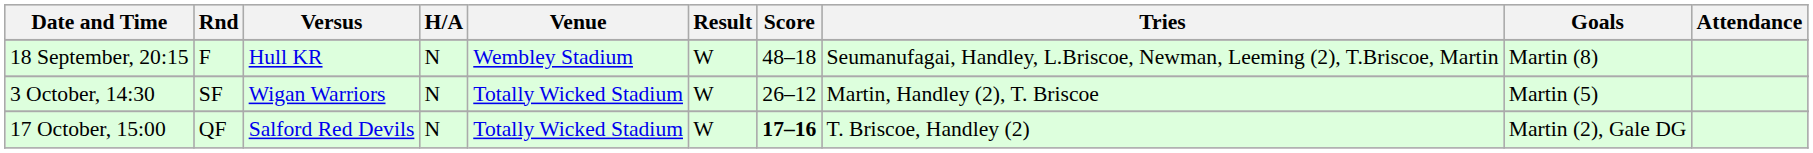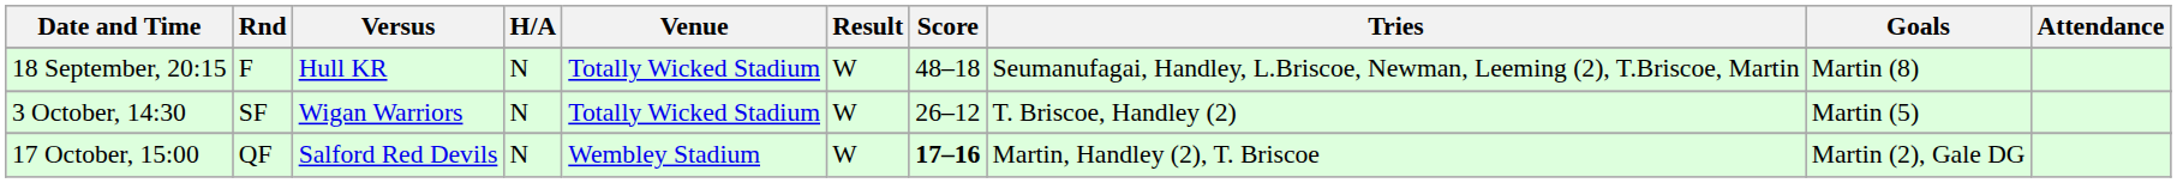18 September, 20:15 | Venue: Wembley Stadium -> Totally Wicked Stadium
3 October, 14:30 | Tries: Martin, Handley (2), T. Briscoe -> T. Briscoe, Handley (2)
17 October, 15:00 | Venue: Totally Wicked Stadium -> Wembley Stadium
17 October, 15:00 | Tries: T. Briscoe, Handley (2) -> Martin, Handley (2), T. Briscoe
